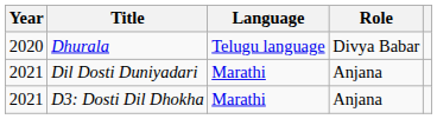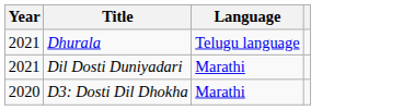- column: Role | Divya Babar | Anjana | Anjana
Dhurala | Year: 2020 -> 2021
D3: Dosti Dil Dhokha | Year: 2021 -> 2020
